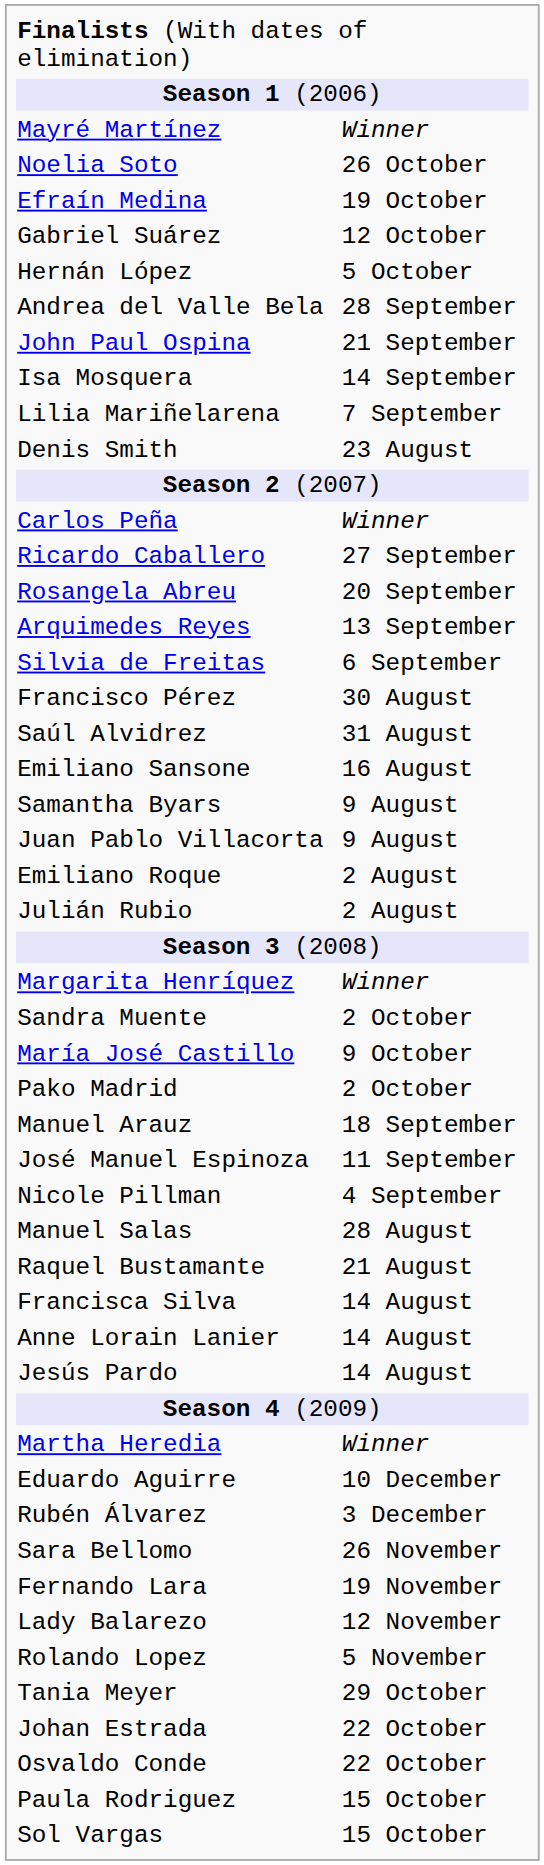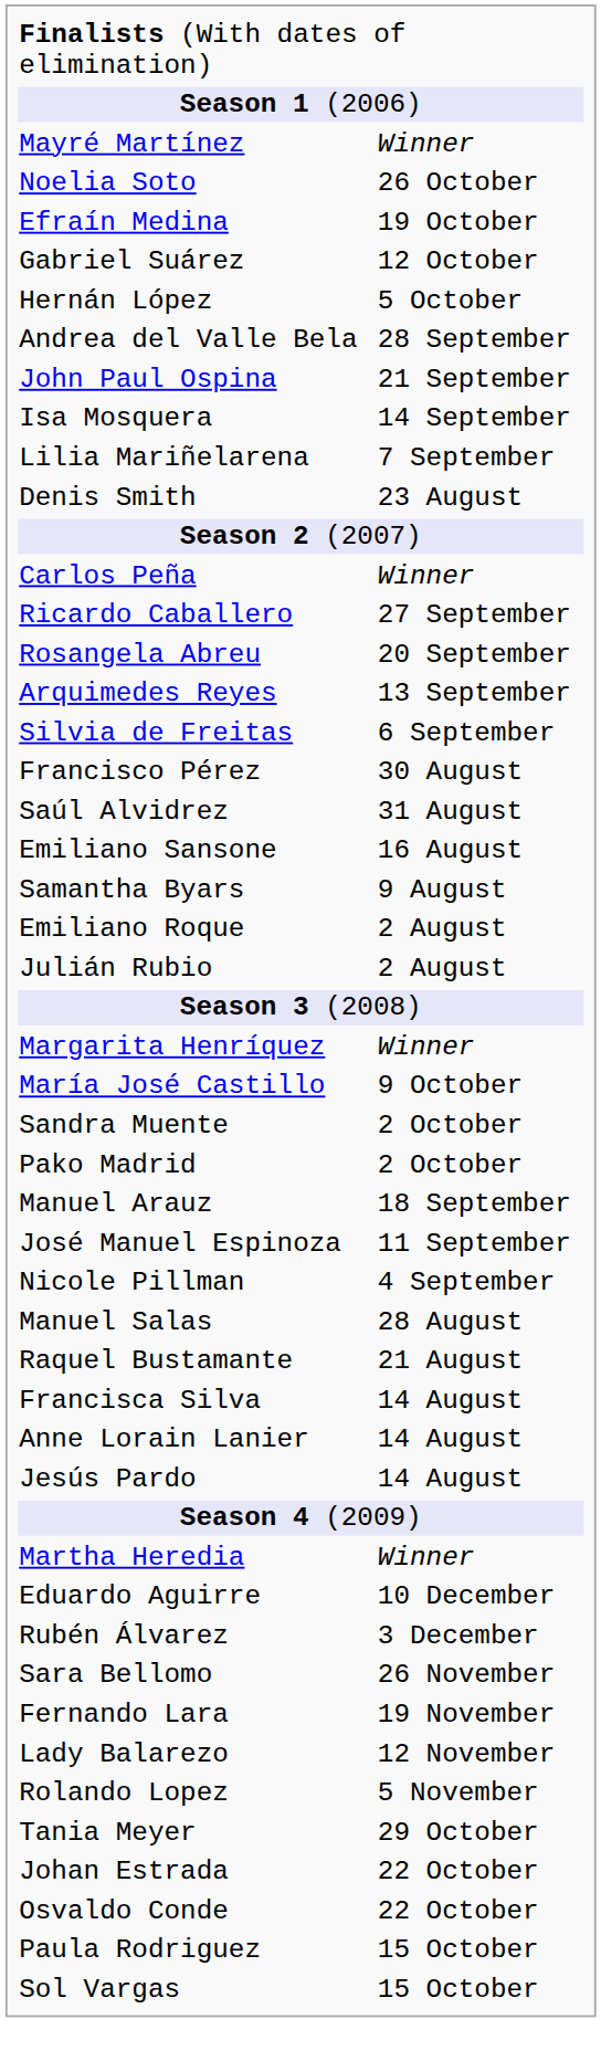- row: Juan Pablo Villacorta | 9 August
rows swapped: María José Castillo <-> Sandra Muente
